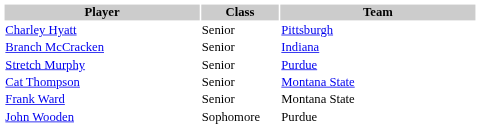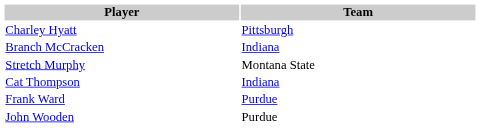- column: Class | Senior | Senior | Senior | Senior | Senior | Sophomore
Stretch Murphy | Team: Purdue -> Montana State
Cat Thompson | Team: Montana State -> Indiana
Frank Ward | Team: Montana State -> Purdue
